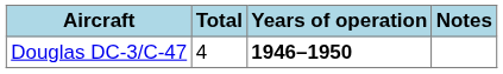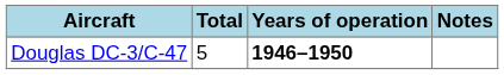Douglas DC-3/C-47 | Total: 4 -> 5
